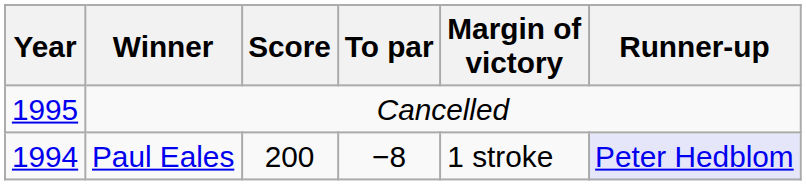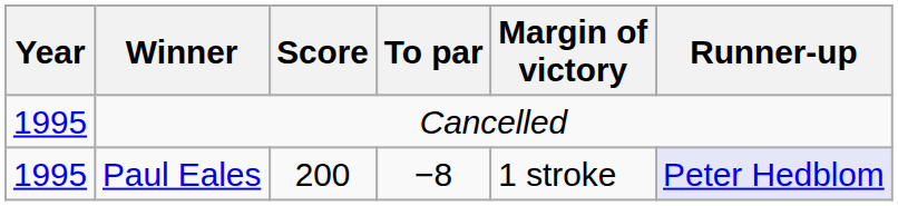Paul Eales | Year: 1994 -> 1995
